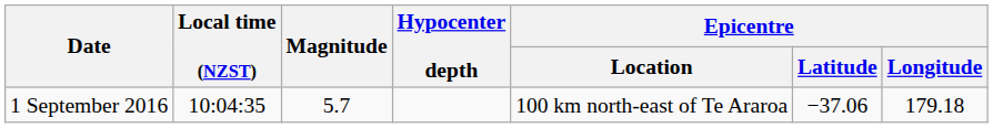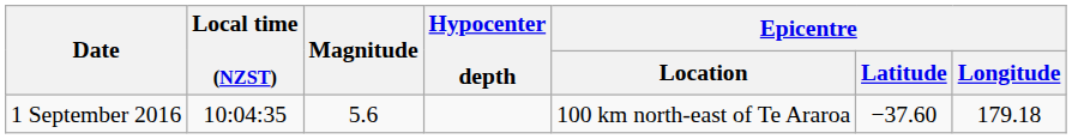1 September 2016 | Magnitude: 5.7 -> 5.6
1 September 2016 | Epicentre / Latitude: −37.06 -> −37.60
